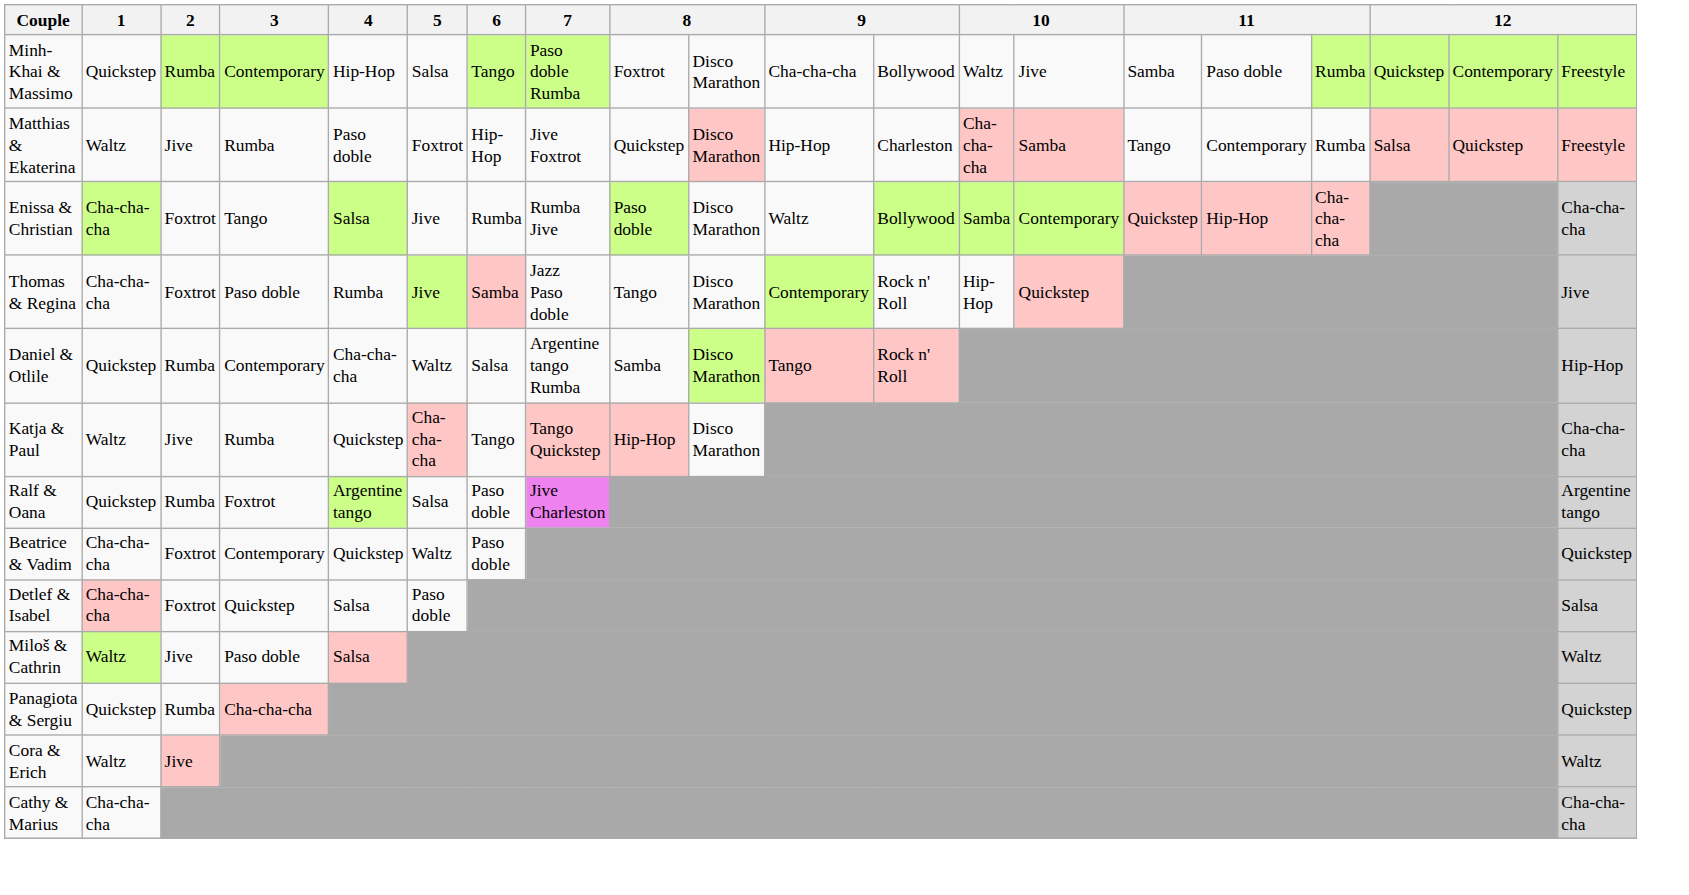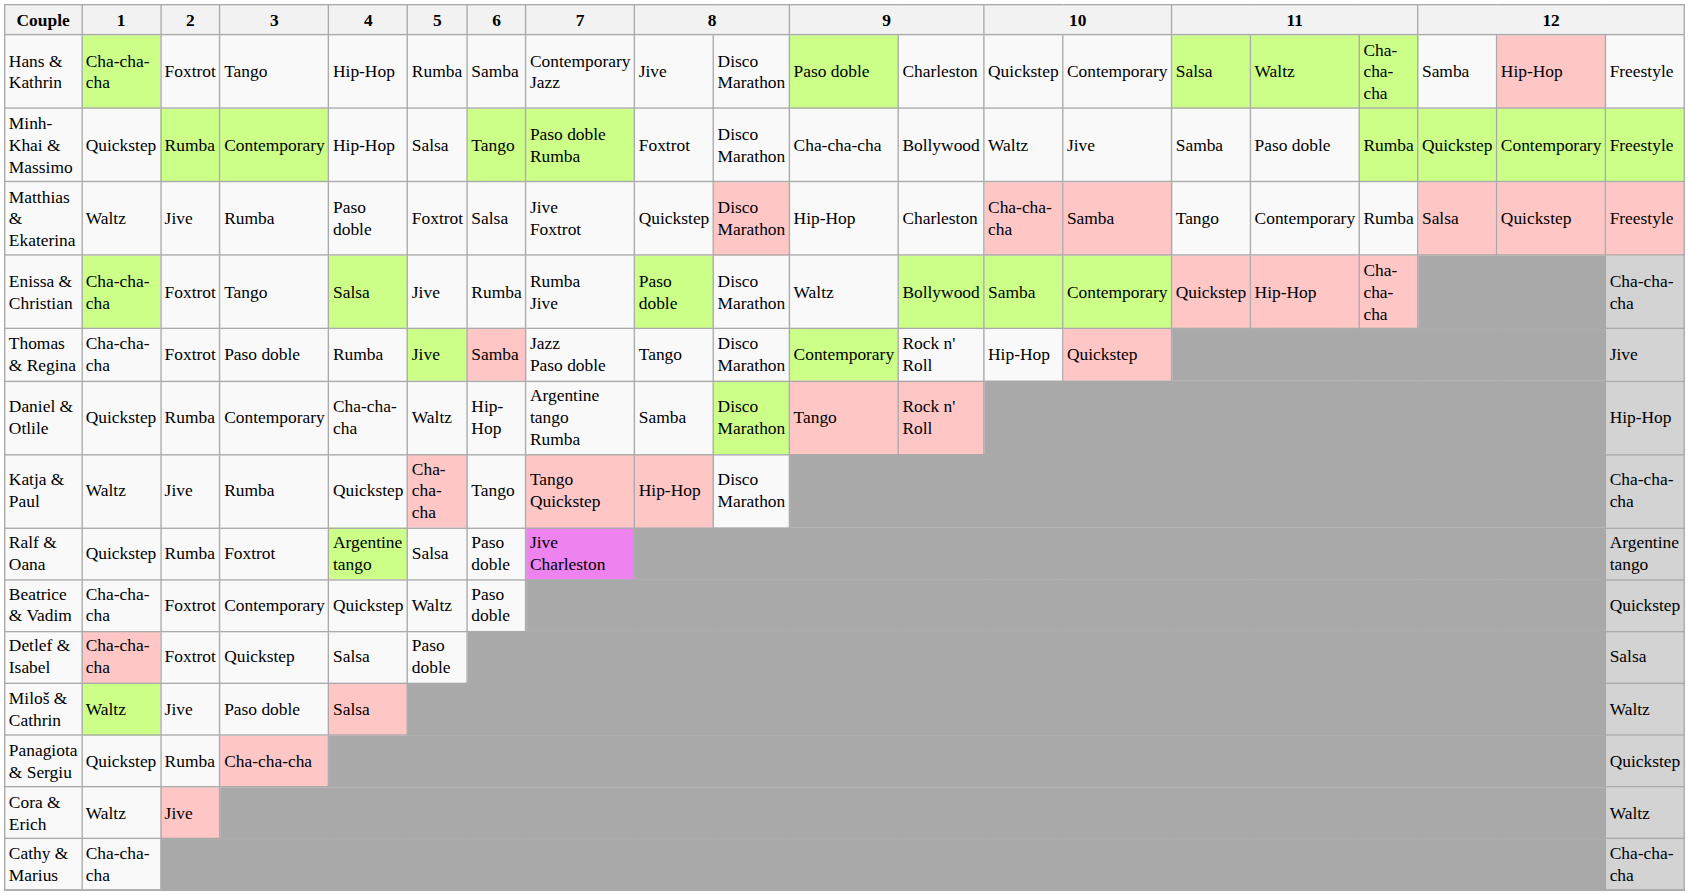+ row: Hans & Kathrin | Cha-cha-cha | Foxtrot | Tango | Hip-Hop | Rumba | Samba | Contemporary Jazz | Jive | Disco Marathon | Paso doble | Charleston | Quickstep | Contemporary | Salsa | Waltz | Cha-cha-cha | Samba | Hip-Hop | Freestyle
Matthias & Ekaterina | 6: Hip-Hop -> Salsa
Daniel & Otlile | 6: Salsa -> Hip-Hop
